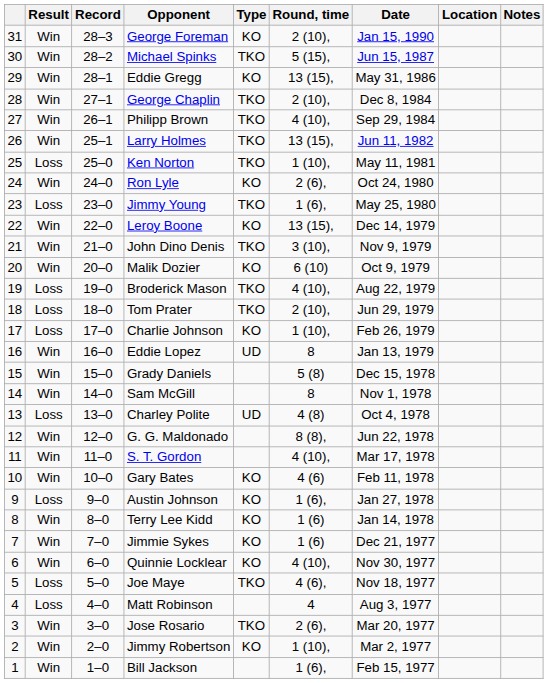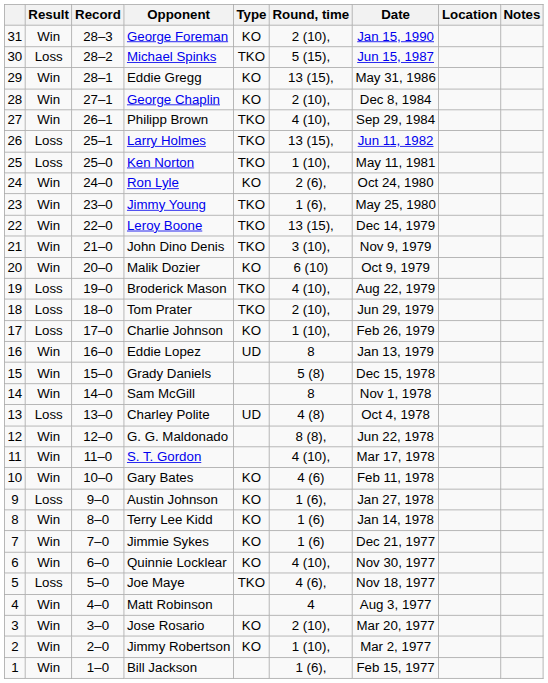Michael Spinks | Result: Win -> Loss
George Chaplin | Type: TKO -> KO
Larry Holmes | Result: Win -> Loss
Jimmy Young | Result: Loss -> Win
Leroy Boone | Type: KO -> TKO
Matt Robinson | Result: Loss -> Win
Jose Rosario | Type: TKO -> KO
Jose Rosario | Round, time: 2 (6), -> 2 (10),
